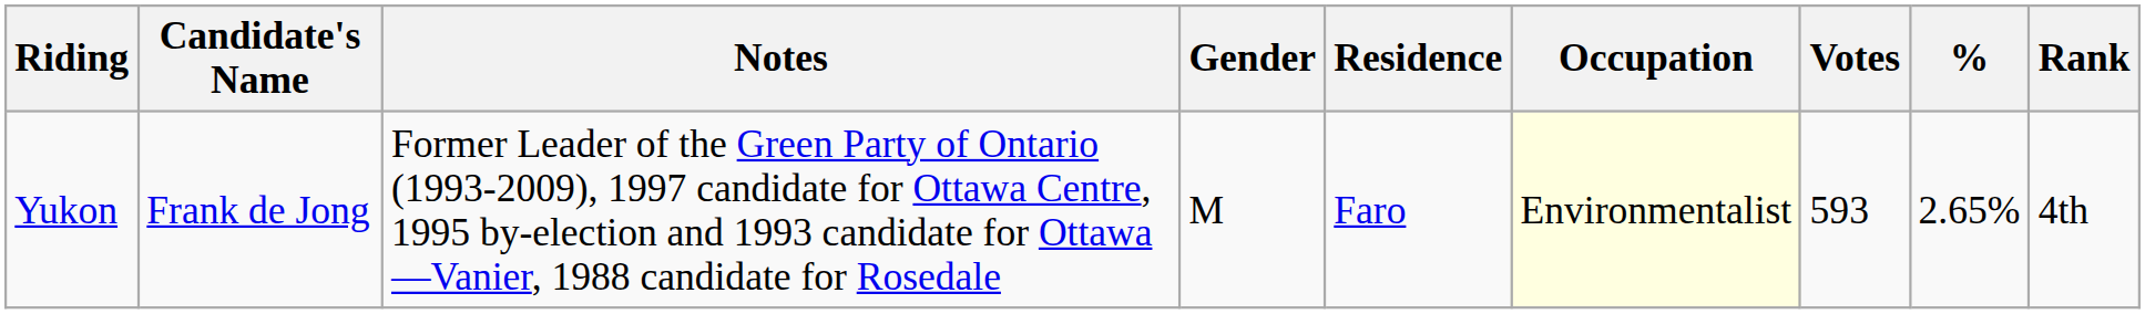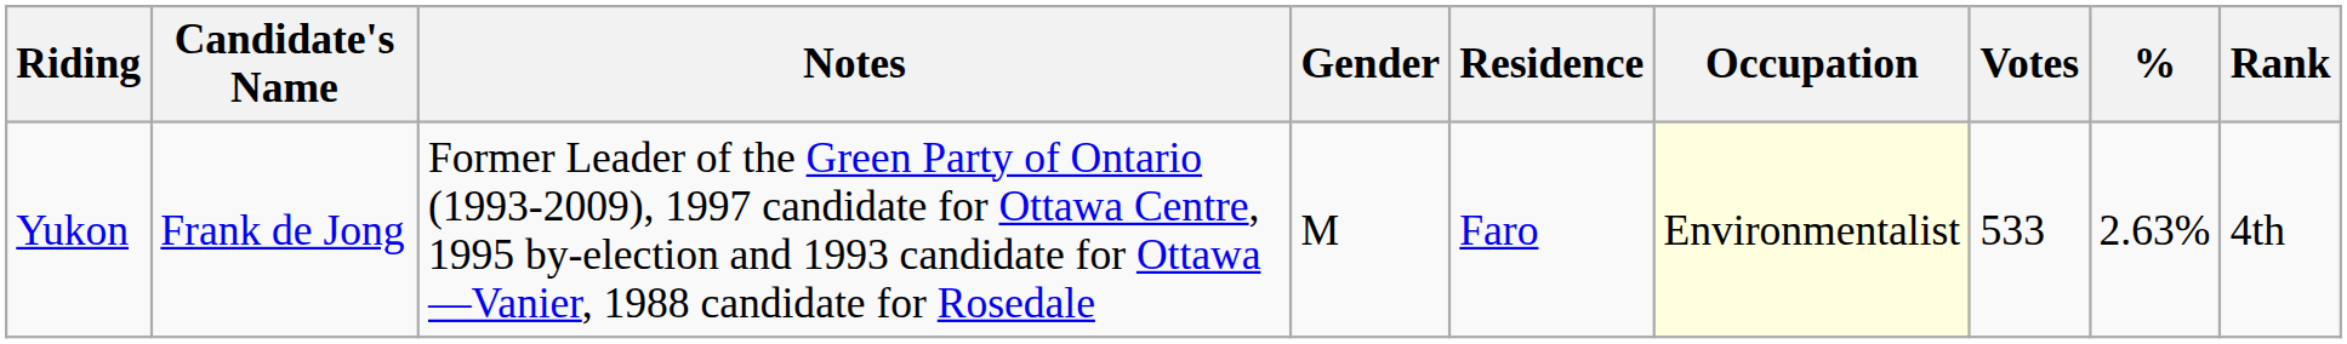Yukon | Votes: 593 -> 533
Yukon | %: 2.65% -> 2.63%
